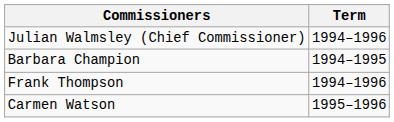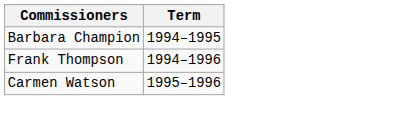- row: Julian Walmsley (Chief Commissioner) | 1994–1996
